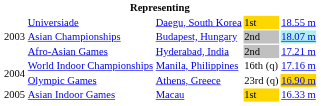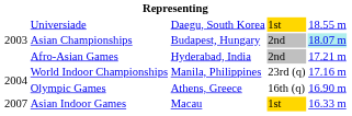World Indoor Championships | column 4: 16th (q) -> 23rd (q)
Olympic Games | column 4: 23rd (q) -> 16th (q)
Olympic Games | column 5: gold background -> no background
Asian Indoor Games | column 1: 2005 -> 2007
